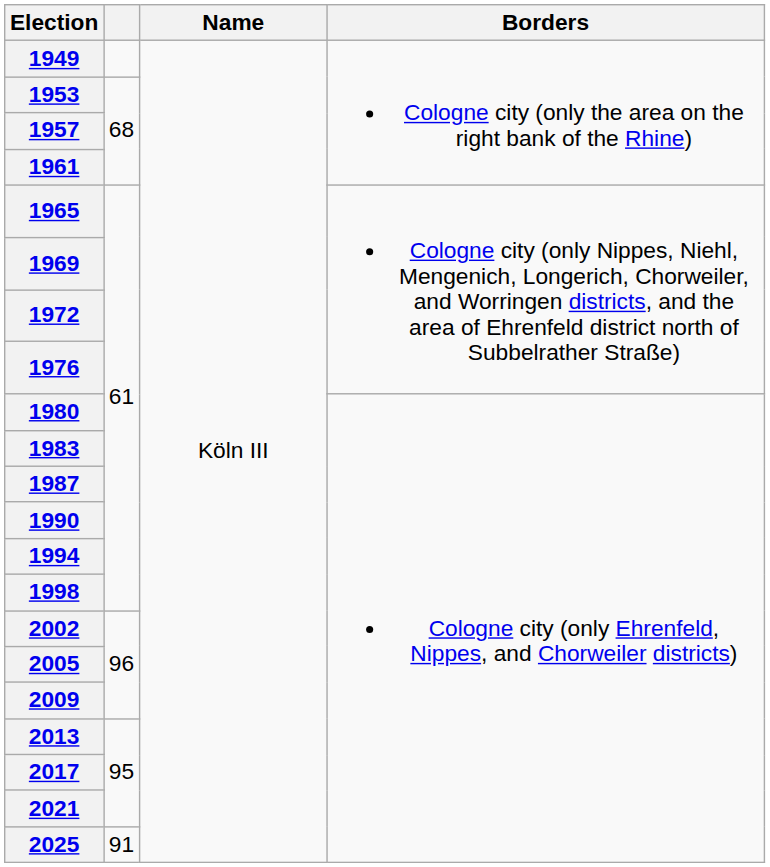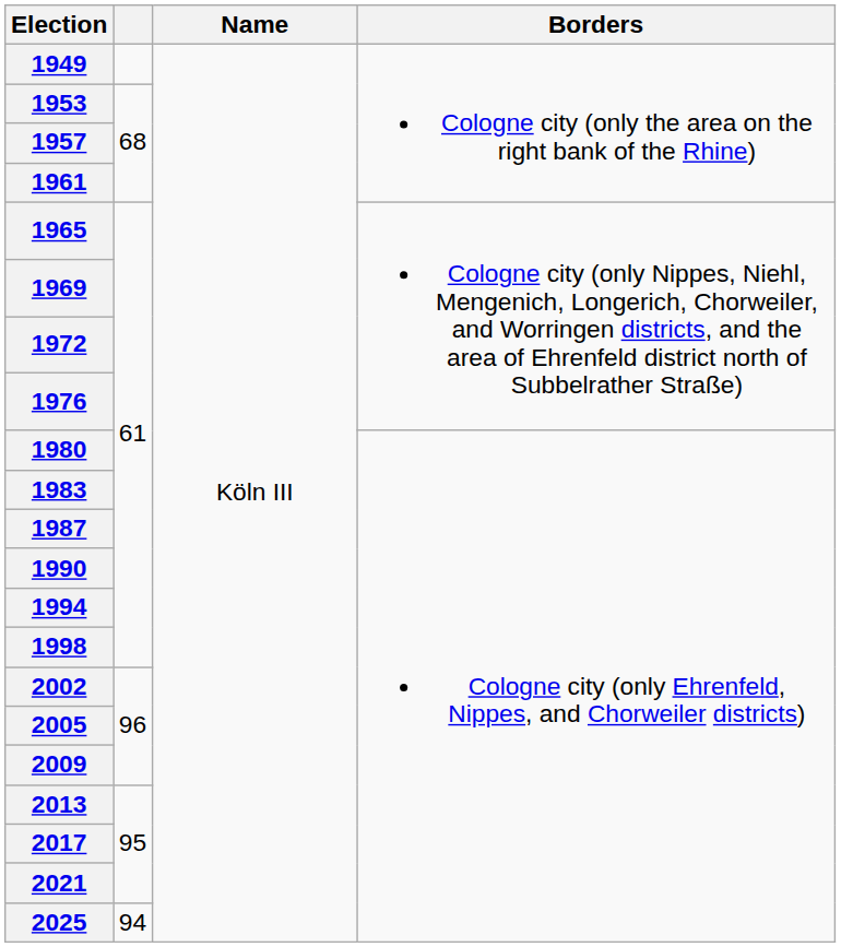2025 | column 2: 91 -> 94
